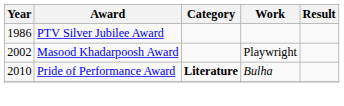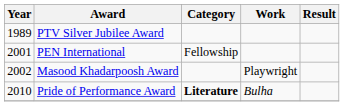PTV Silver Jubilee Award | Year: 1986 -> 1989
+ row: 2001 | PEN International | Fellowship
